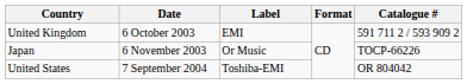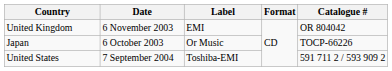United Kingdom | Date: 6 October 2003 -> 6 November 2003
United Kingdom | Catalogue #: 591 711 2 / 593 909 2 -> OR 804042
Japan | Date: 6 November 2003 -> 6 October 2003
United States | Catalogue #: OR 804042 -> 591 711 2 / 593 909 2
